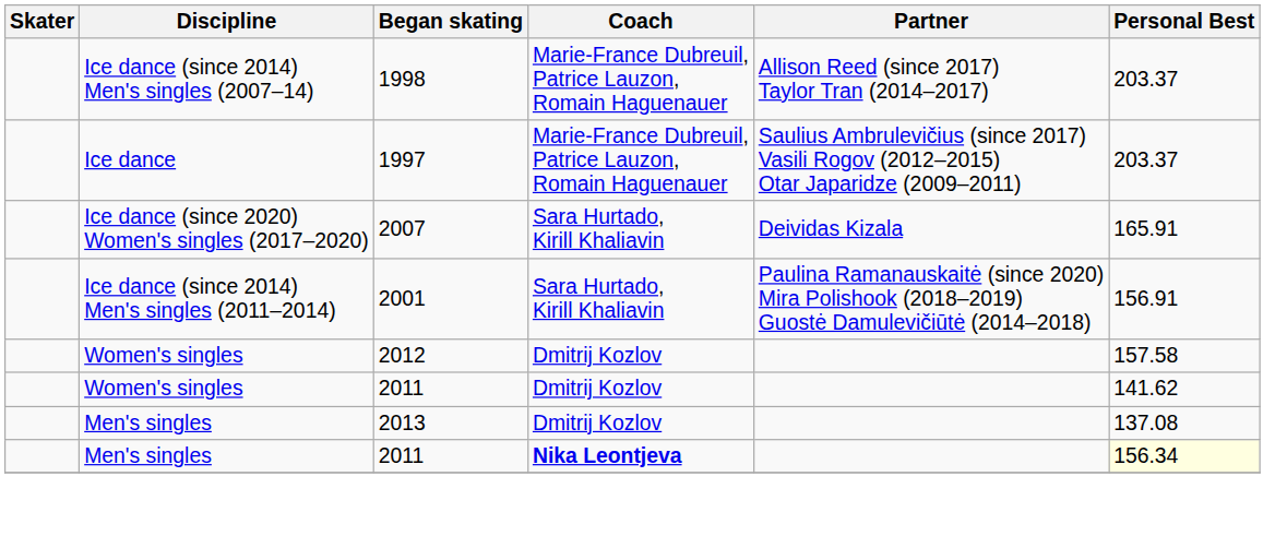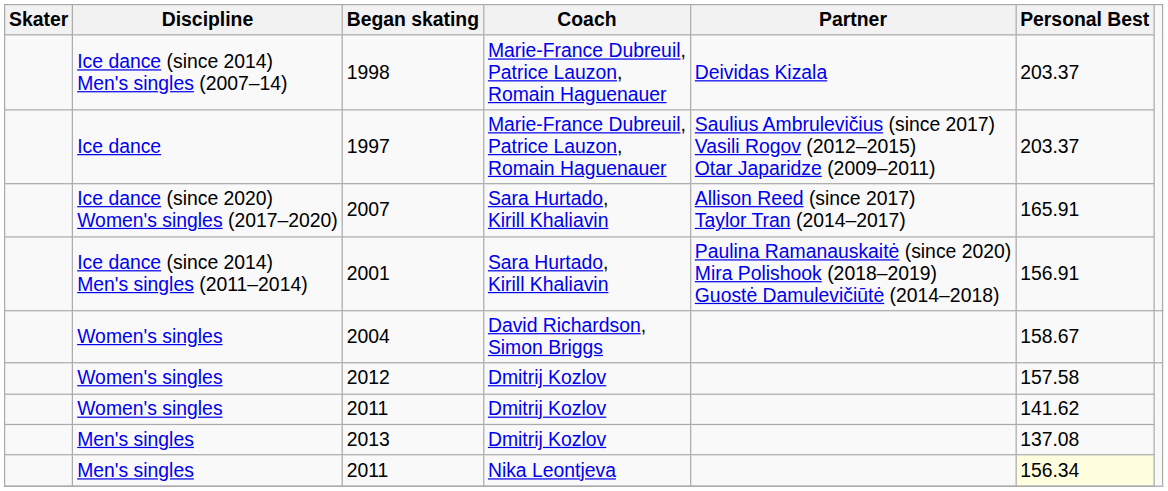1998 | Partner: Allison Reed (since 2017) Taylor Tran (2014–2017) -> Deividas Kizala
2007 | Partner: Deividas Kizala -> Allison Reed (since 2017) Taylor Tran (2014–2017)
+ row: Women's singles | 2004 | David Richardson, Simon Briggs | 158.67
Men's singles / 2011 | Coach: bold -> normal
